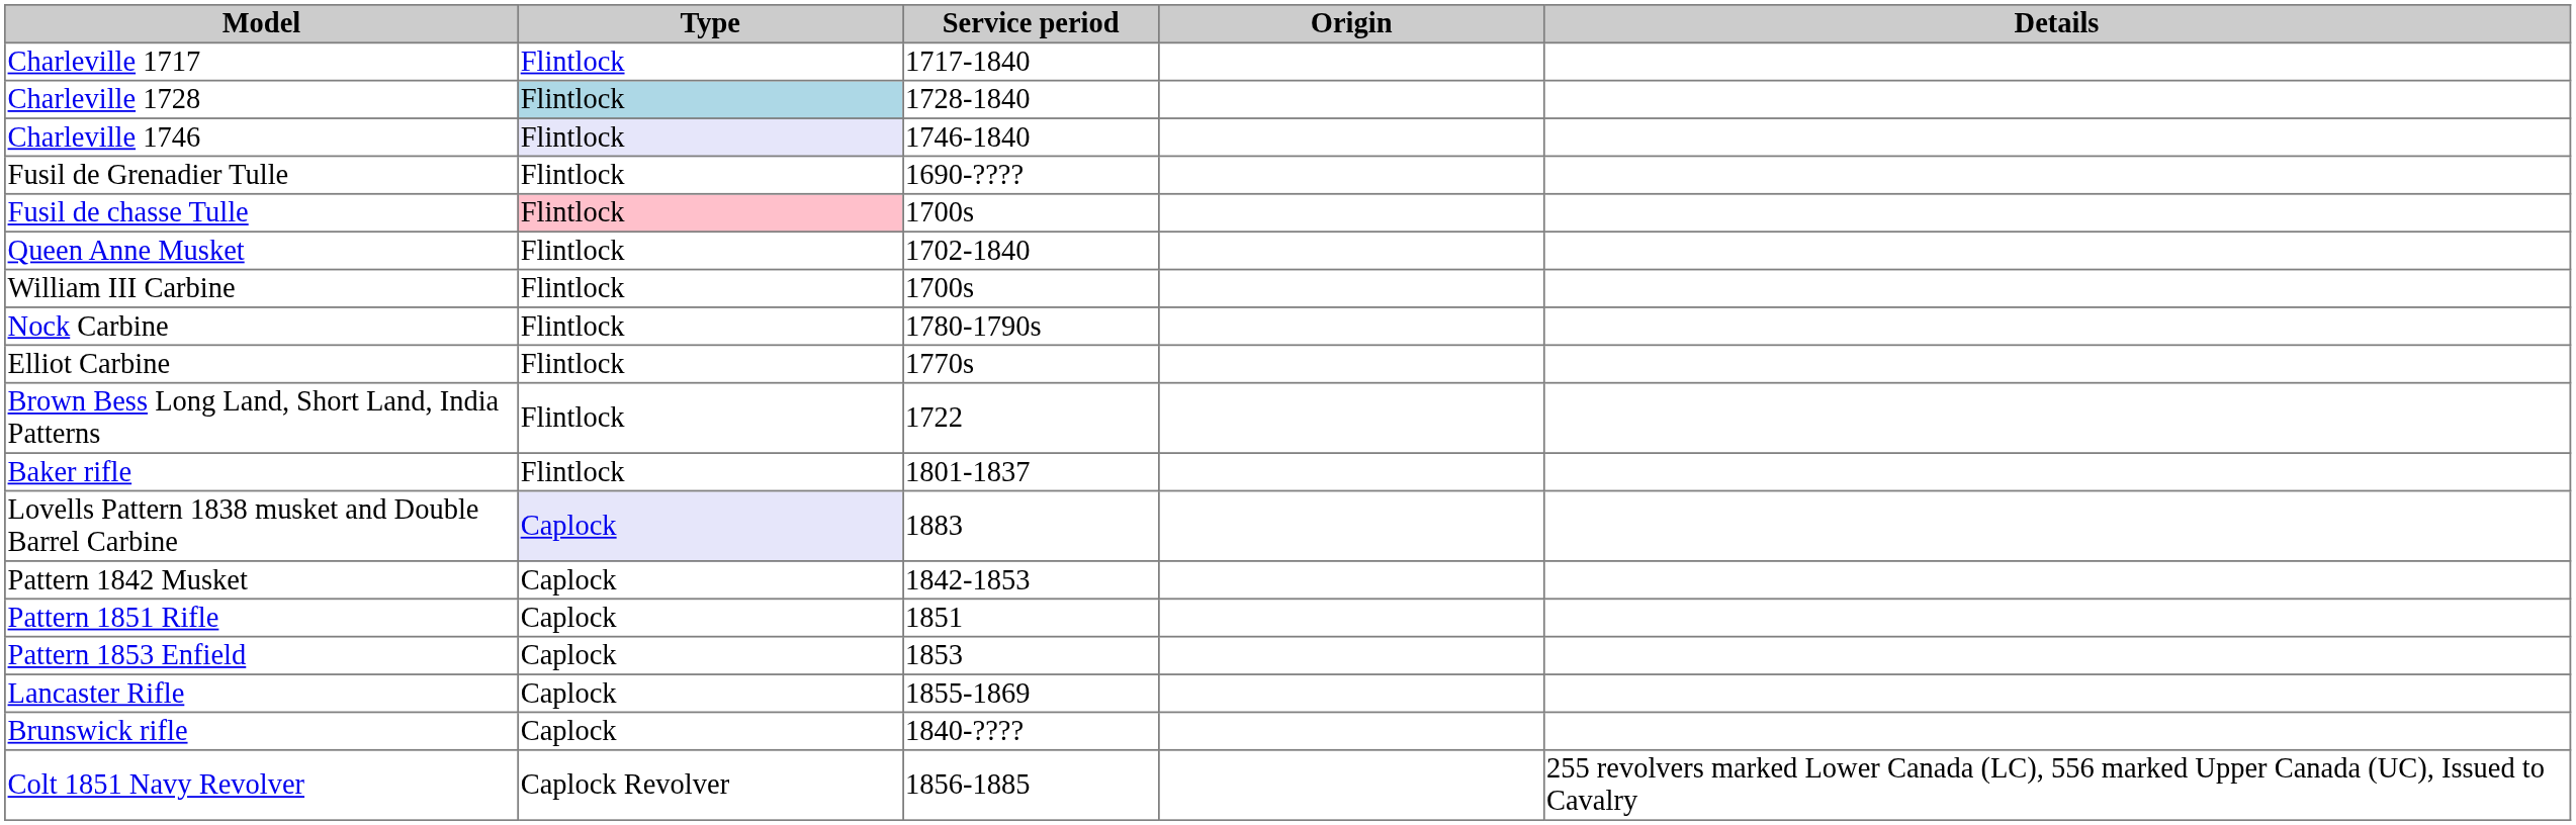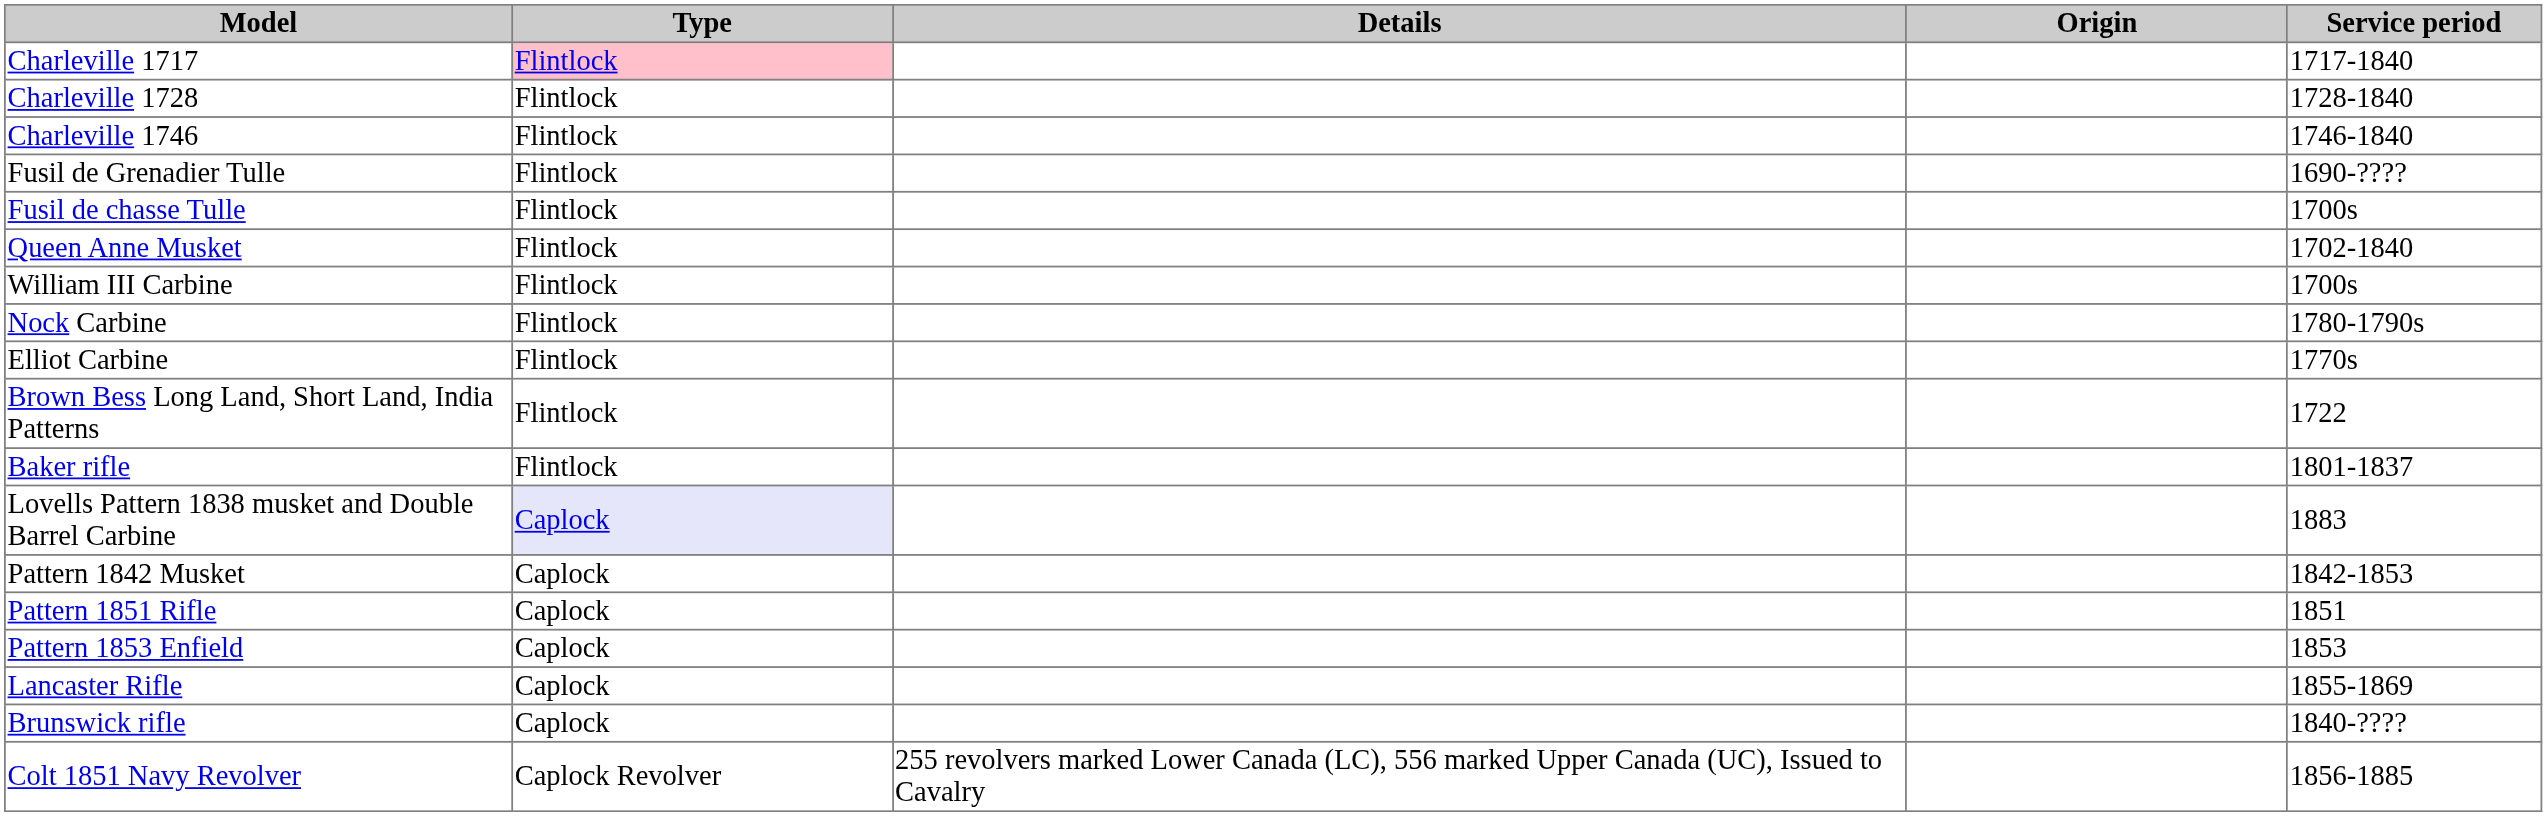columns swapped: Service period <-> Details
Charleville 1717 | Type: no background -> pink background
Charleville 1728 | Type: lightblue background -> no background
Charleville 1746 | Type: lavender background -> no background
Fusil de chasse Tulle | Type: pink background -> no background
